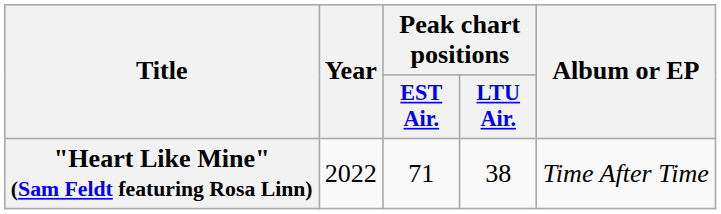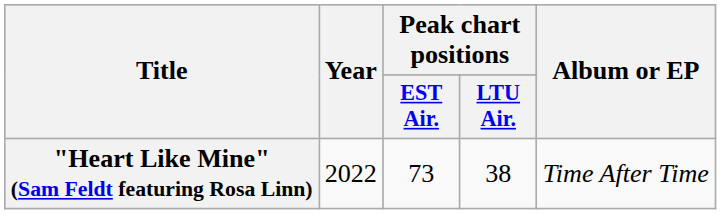"Heart Like Mine" (Sam Feldt featuring Rosa Linn) | Peak chart positions / EST Air.: 71 -> 73
